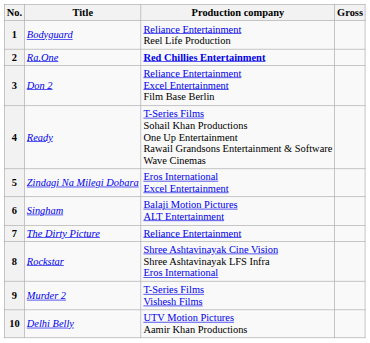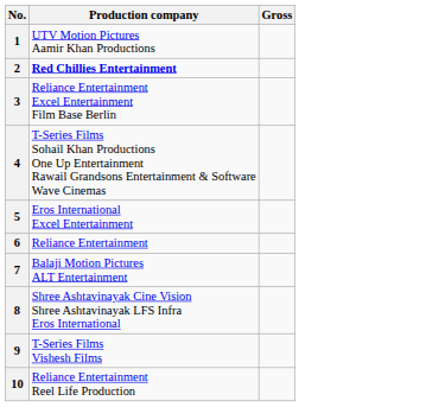- column: Title | Bodyguard | Ra.One | Don 2 | Ready | Zindagi Na Milegi Dobara | Singham | The Dirty Picture | Rockstar | Murder 2 | Delhi Belly
1 | Production company: Reliance Entertainment Reel Life Production -> UTV Motion Pictures Aamir Khan Productions
6 | Production company: Balaji Motion Pictures ALT Entertainment -> Reliance Entertainment
7 | Production company: Reliance Entertainment -> Balaji Motion Pictures ALT Entertainment
10 | Production company: UTV Motion Pictures Aamir Khan Productions -> Reliance Entertainment Reel Life Production
